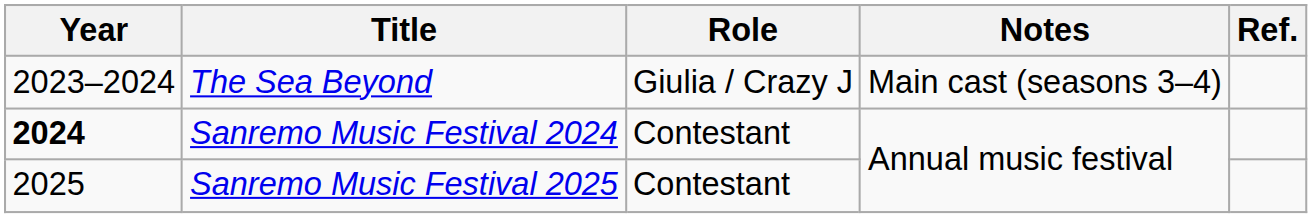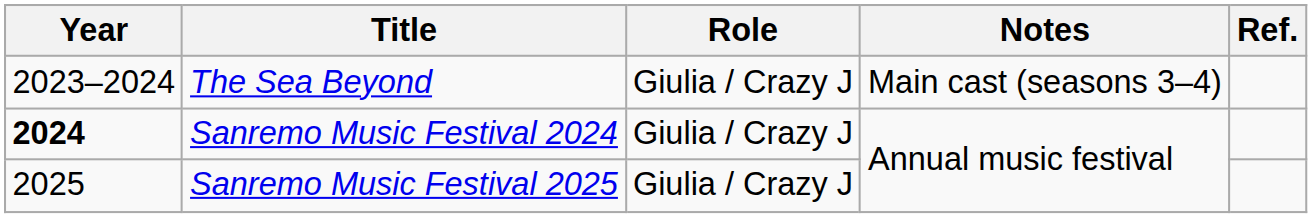Sanremo Music Festival 2024 | Role: Contestant -> Giulia / Crazy J
Sanremo Music Festival 2025 | Role: Contestant -> Giulia / Crazy J
